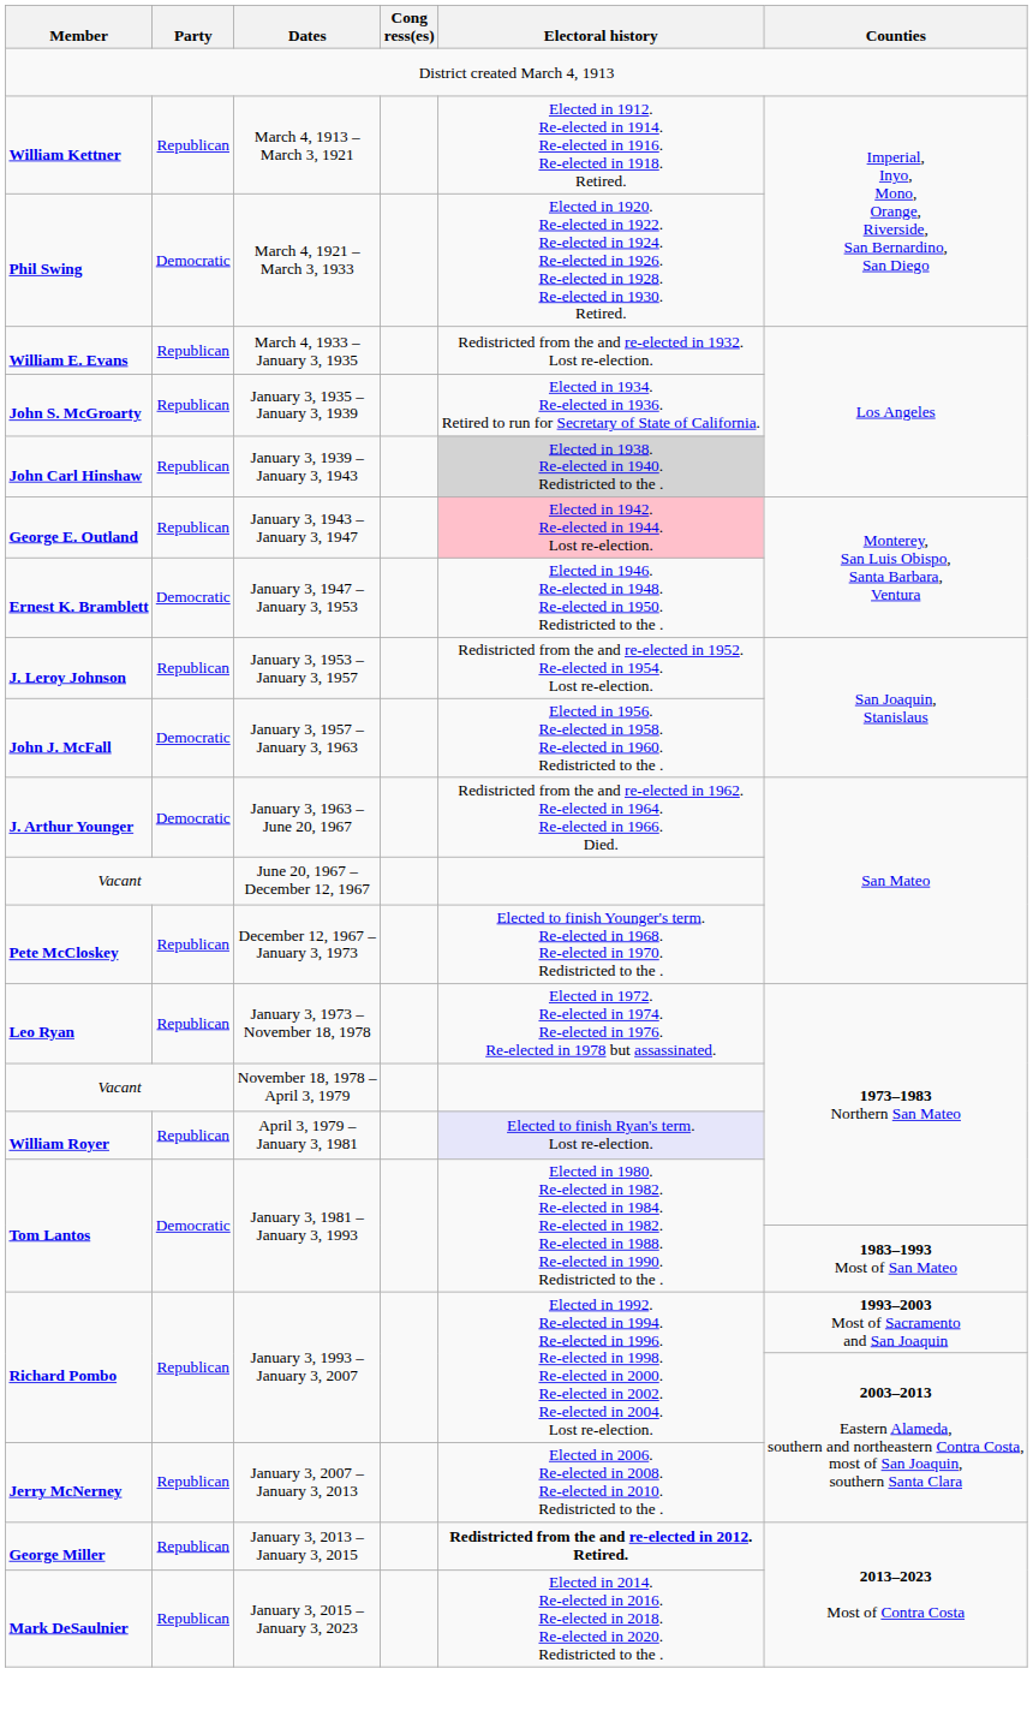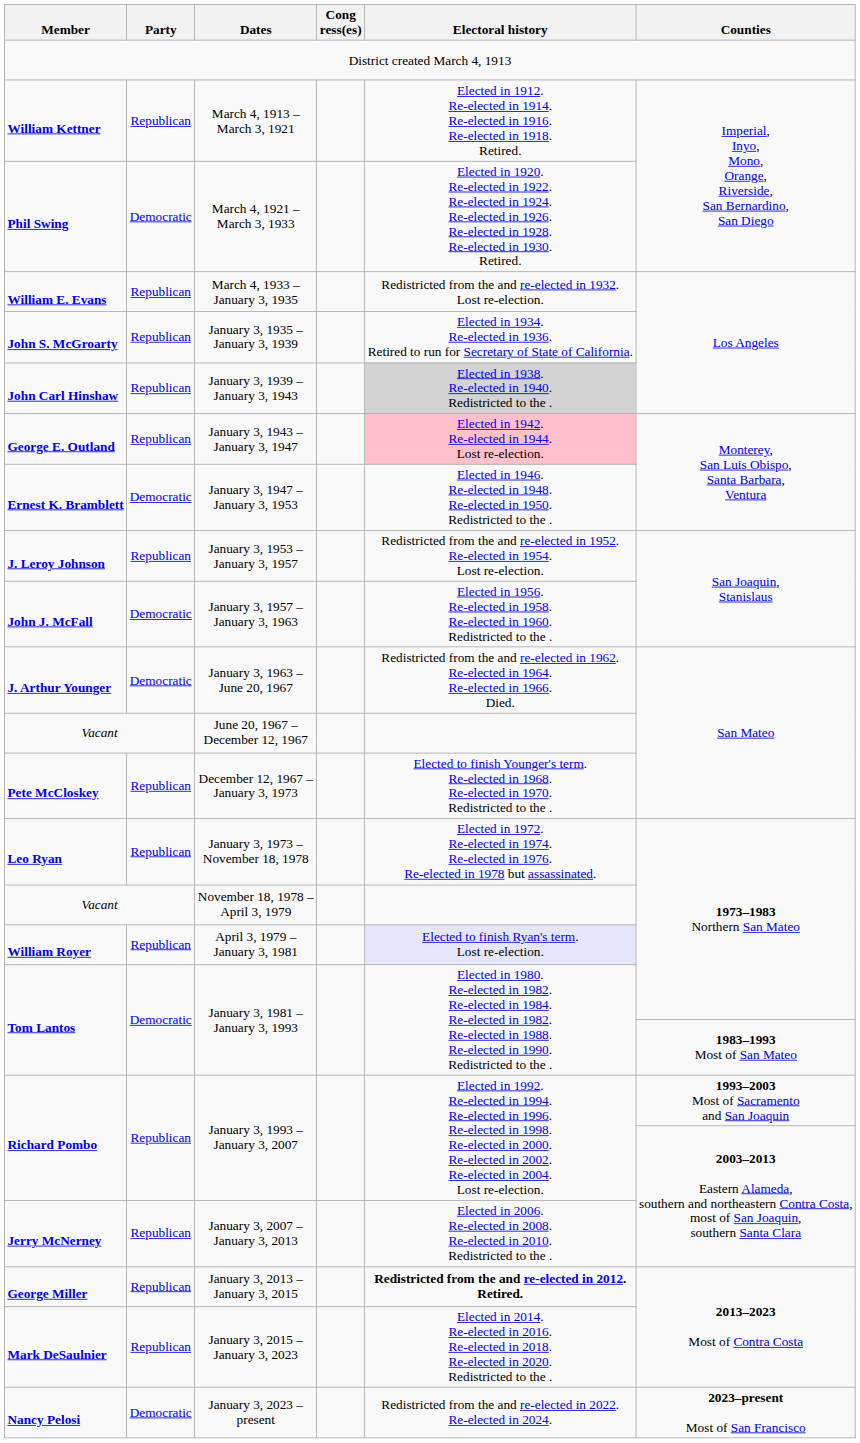+ row: Nancy Pelosi | Democratic | January 3, 2023 – present | Redistricted from the and re-elected in 2022. Re-elected in 2024. | 2023–present Most of San Francisco
